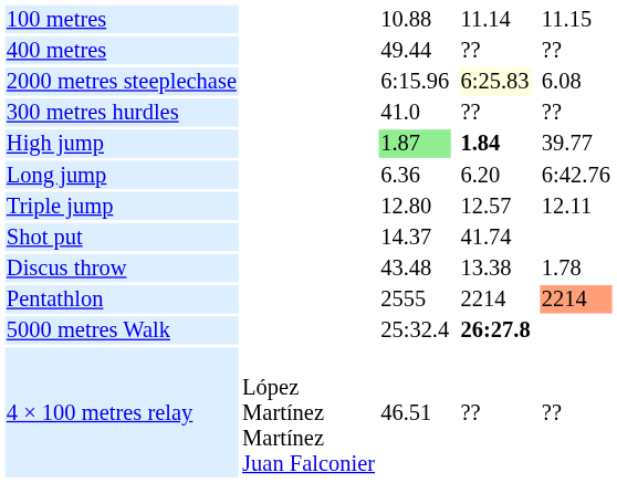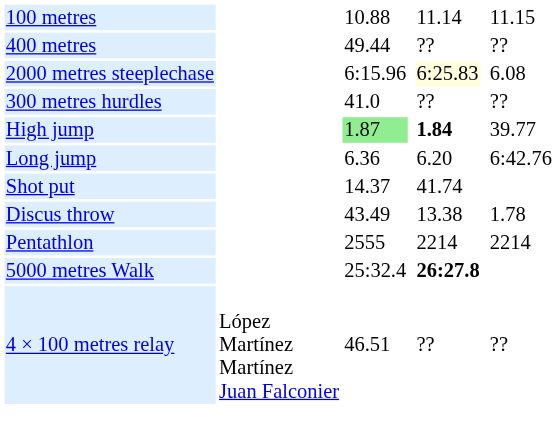- row: Triple jump | 12.80 | 12.57 | 12.11
Discus throw | column 3: 43.48 -> 43.49
Pentathlon | column 7: lightsalmon background -> no background
